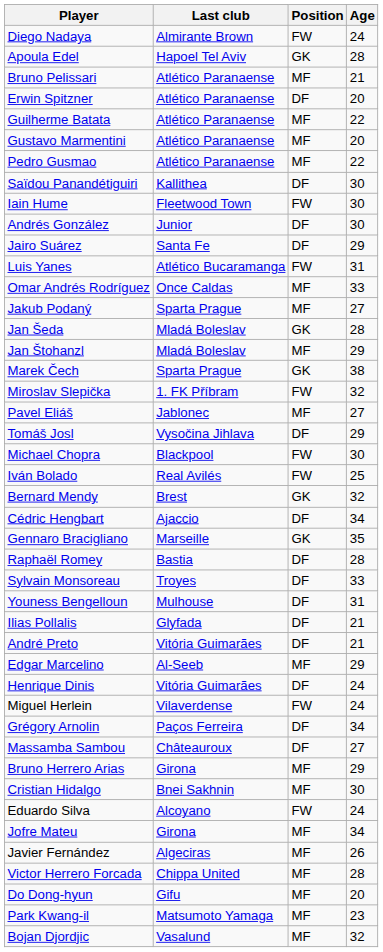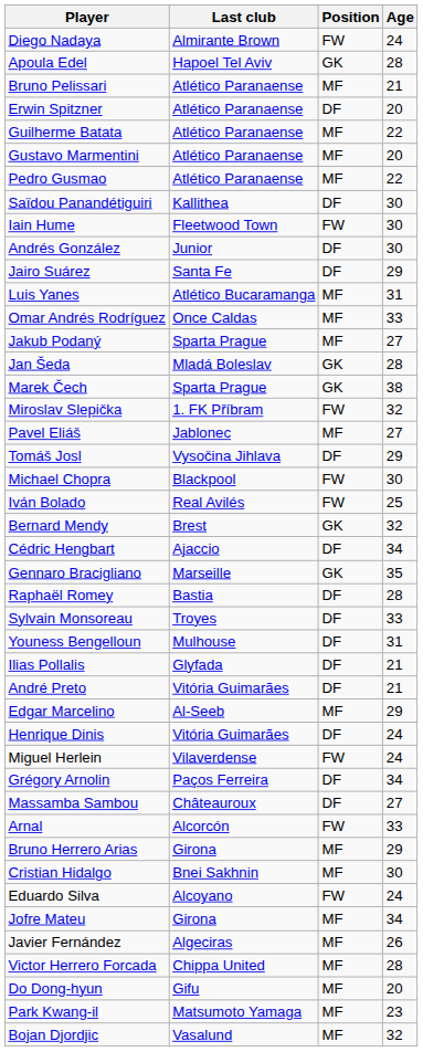Luis Yanes | Position: FW -> MF
- row: Jan Štohanzl | Mladá Boleslav | MF | 29
+ row: Arnal | Alcorcón | FW | 33
